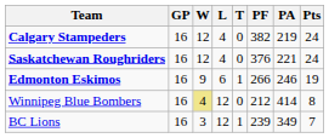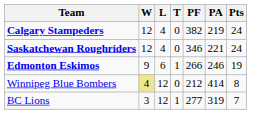- column: GP | 16 | 16 | 16 | 16 | 16
Saskatchewan Roughriders | PF: 376 -> 346
BC Lions | PF: 239 -> 277
BC Lions | PA: 349 -> 319
